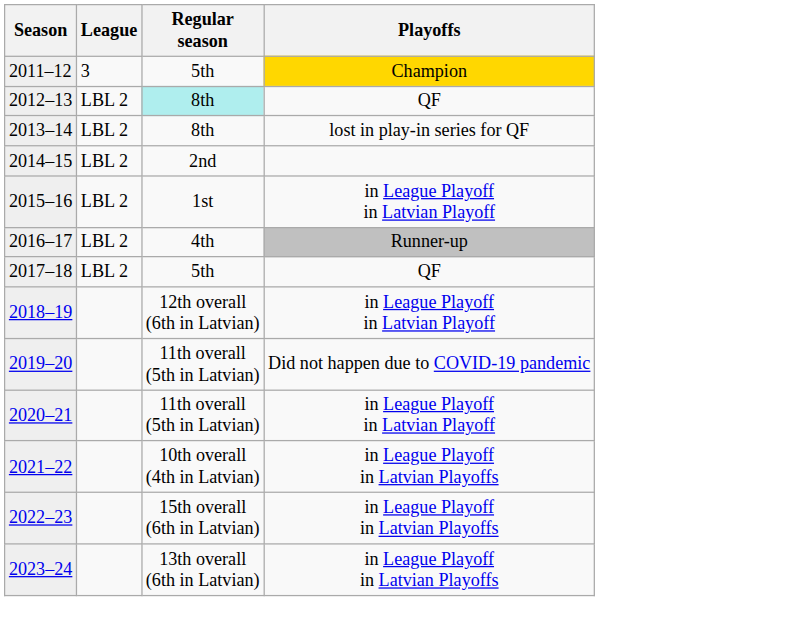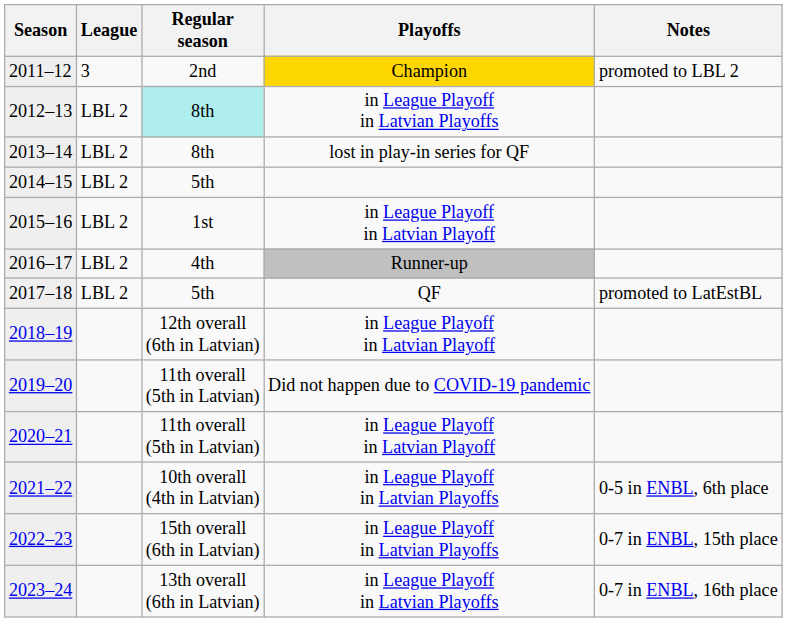+ column: Notes | promoted to LBL 2 | promoted to LatEstBL | 0-5 in ENBL, 6th place | 0-7 in ENBL, 15th place | 0-7 in ENBL, 16th place
2011–12 | Regular season: 5th -> 2nd
2012–13 | Playoffs: QF -> in League Playoff in Latvian Playoffs
2014–15 | Regular season: 2nd -> 5th
